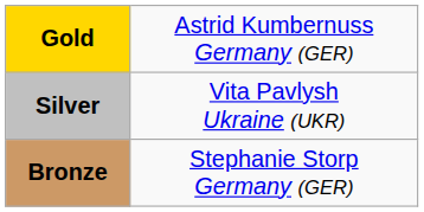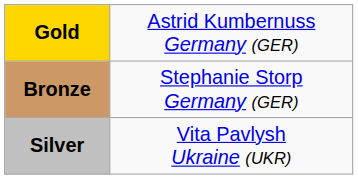rows swapped: Silver <-> Bronze
